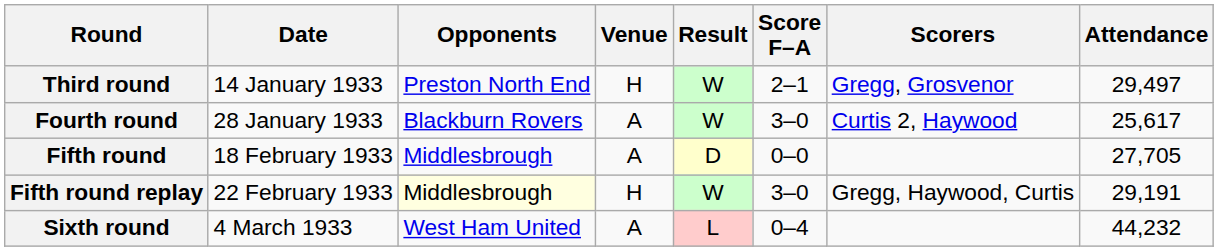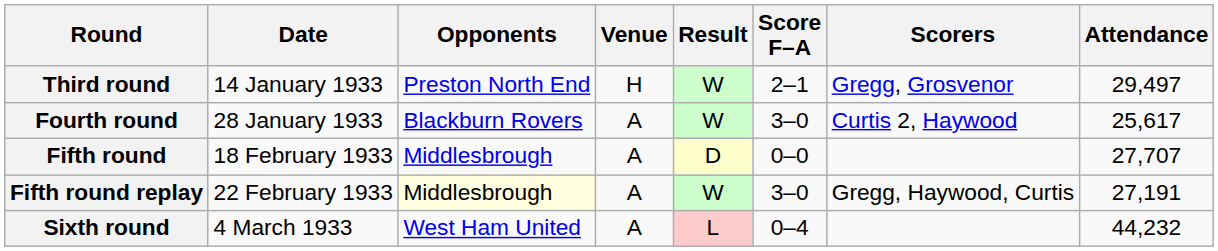Fifth round | Attendance: 27,705 -> 27,707
Fifth round replay | Venue: H -> A
Fifth round replay | Attendance: 29,191 -> 27,191
